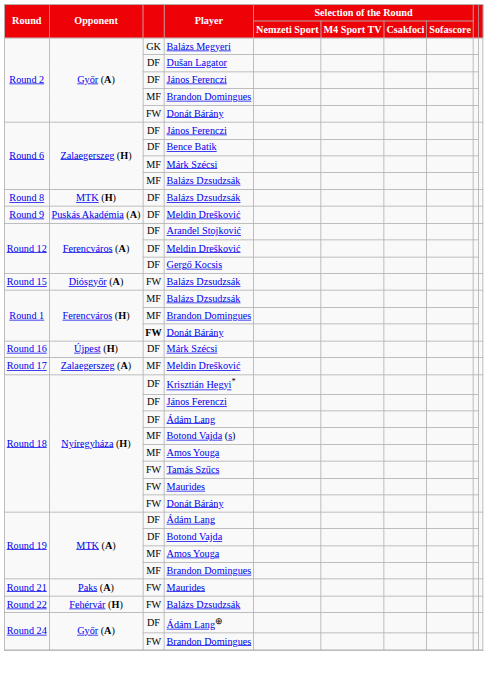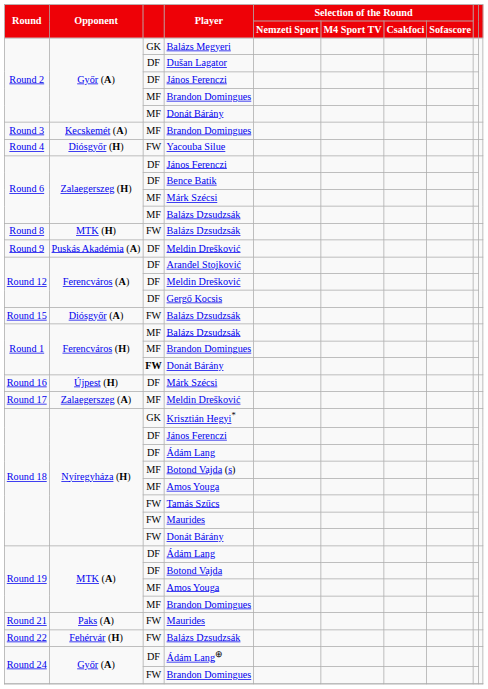Round 2 / Donát Bárány | column 3: FW -> MF
+ row: Round 3 | Kecskemét (A) | MF | Brandon Domingues
+ row: Round 4 | Diósgyőr (H) | FW | Yacouba Silue
Round 8 / Balázs Dzsudzsák | column 3: DF -> FW
Krisztián Hegyi* | column 3: DF -> GK
